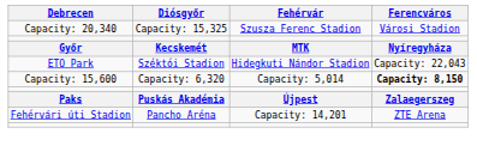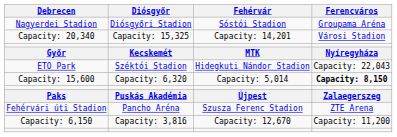+ row: Nagyerdei Stadion | Diósgyőri Stadion | Sóstói Stadion | Groupama Aréna
Capacity: 20,340 | Fehérvár: Szusza Ferenc Stadion -> Capacity: 14,201
Fehérvári úti Stadion | Fehérvár: Capacity: 14,201 -> Szusza Ferenc Stadion
+ row: Capacity: 6,150 | Capacity: 3,816 | Capacity: 12,670 | Capacity: 11,200
